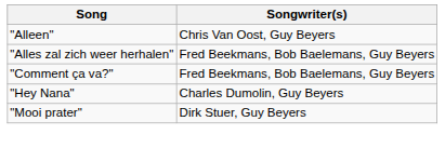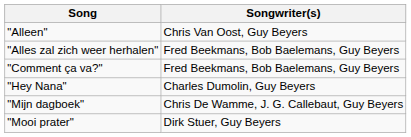+ row: "Mijn dagboek" | Chris De Wamme, J. G. Callebaut, Guy Beyers
